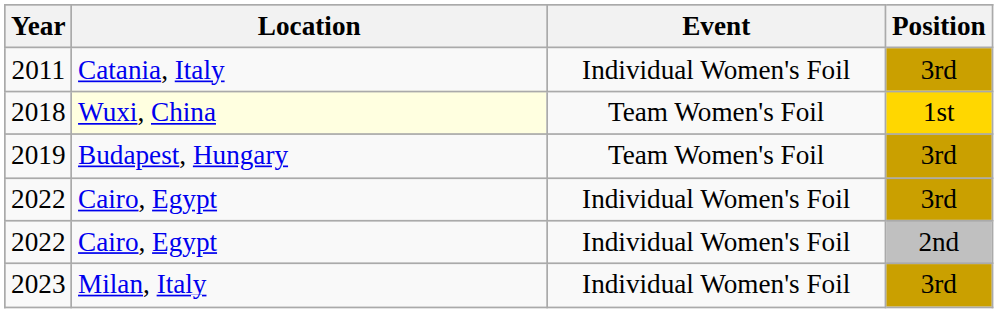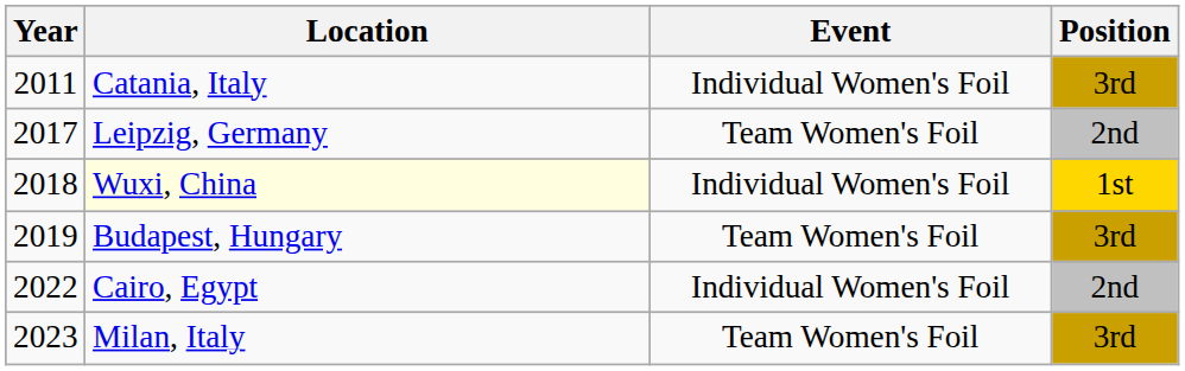+ row: 2017 | Leipzig, Germany | Team Women's Foil | 2nd
2018 | Event: Team Women's Foil -> Individual Women's Foil
- row: 2022 | Cairo, Egypt | Individual Women's Foil | 3rd
2023 | Event: Individual Women's Foil -> Team Women's Foil
